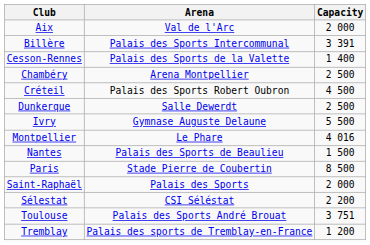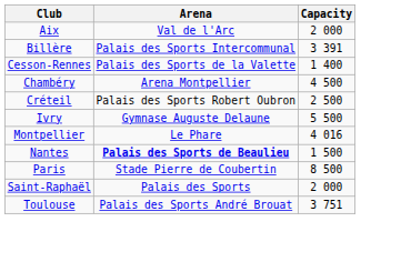Chambéry | Capacity: 2 500 -> 4 500
Créteil | Capacity: 4 500 -> 2 500
- row: Dunkerque | Salle Dewerdt | 2 500
Nantes | Arena: normal -> bold
- row: Sélestat | CSI Séléstat | 2 200
- row: Tremblay | Palais des sports de Tremblay-en-France | 1 200
